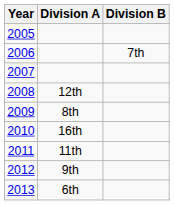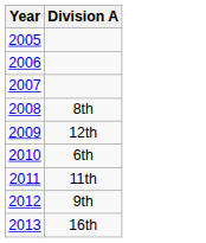- column: Division B | 7th
2008 | Division A: 12th -> 8th
2009 | Division A: 8th -> 12th
2010 | Division A: 16th -> 6th
2013 | Division A: 6th -> 16th
